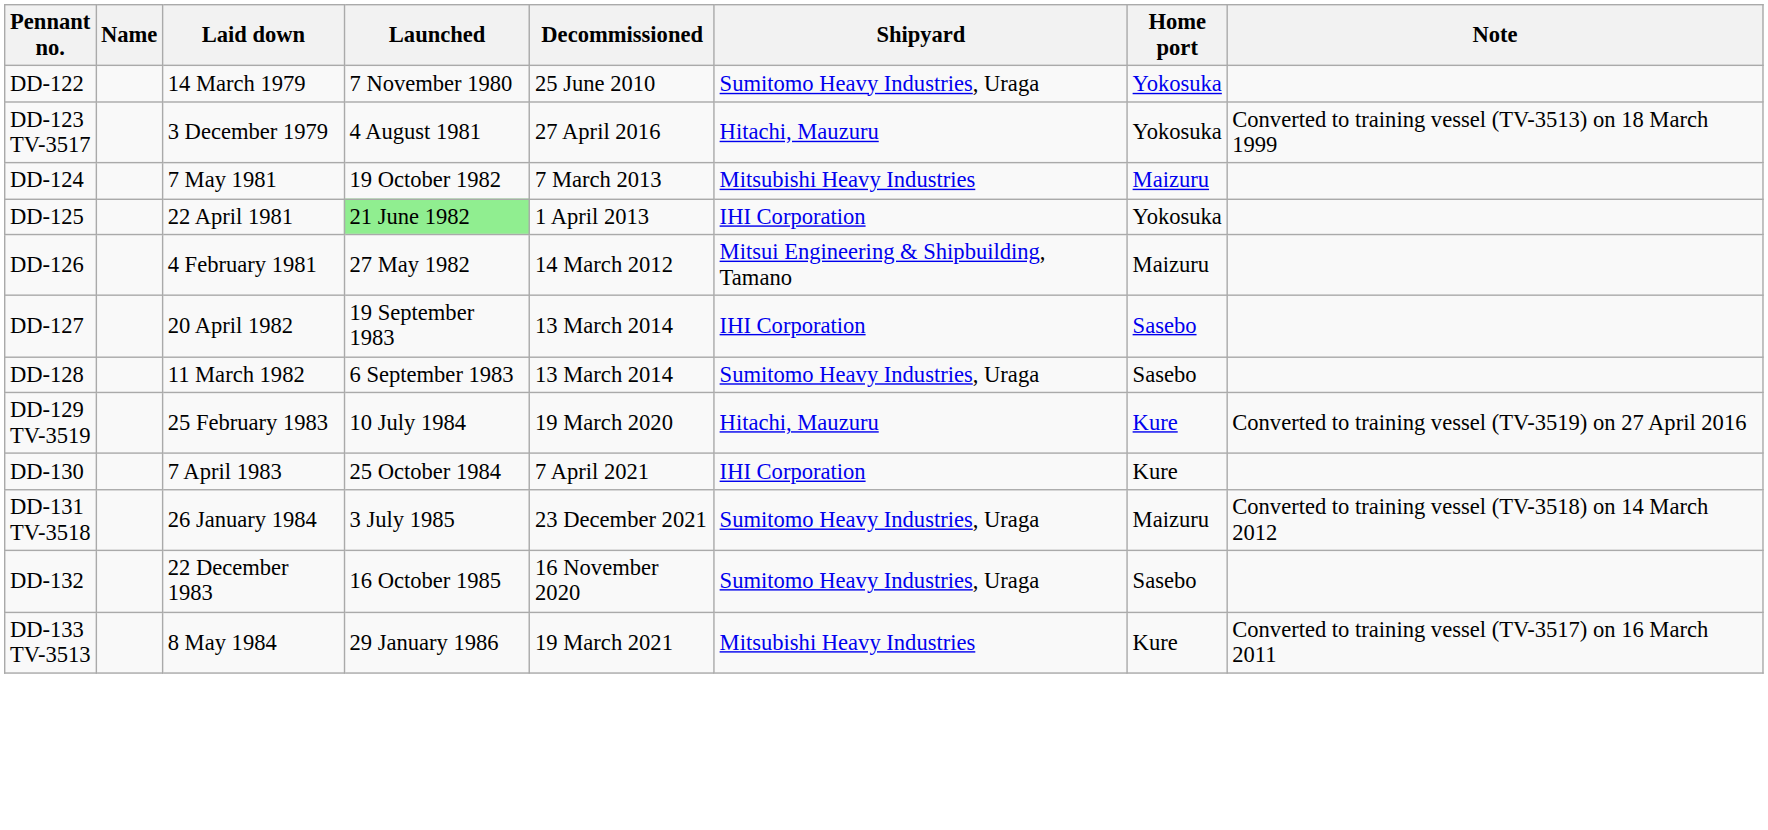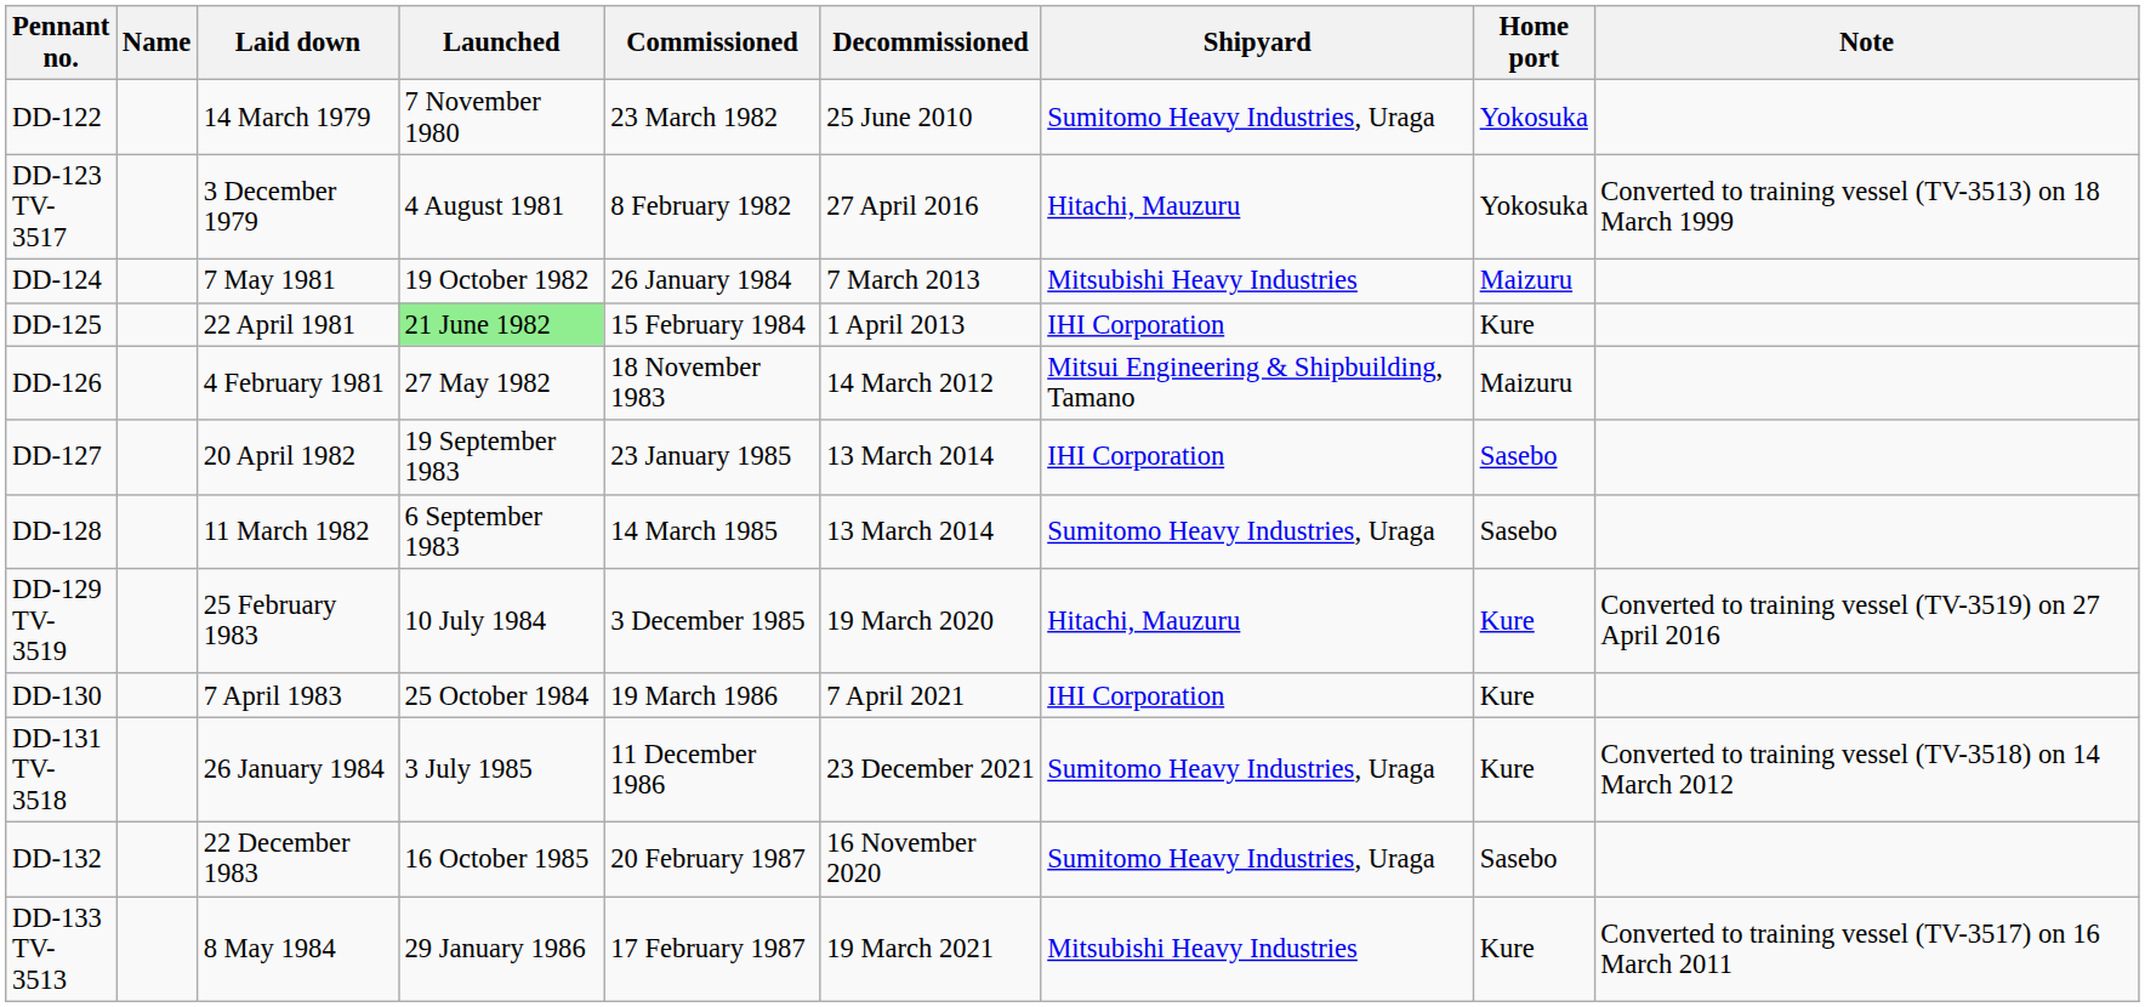+ column: Commissioned | 23 March 1982 | 8 February 1982 | 26 January 1984 | 15 February 1984 | 18 November 1983 | 23 January 1985 | 14 March 1985 | 3 December 1985 | 19 March 1986 | 11 December 1986 | 20 February 1987 | 17 February 1987
DD-125 | Home port: Yokosuka -> Kure
DD-131 TV-3518 | Home port: Maizuru -> Kure
